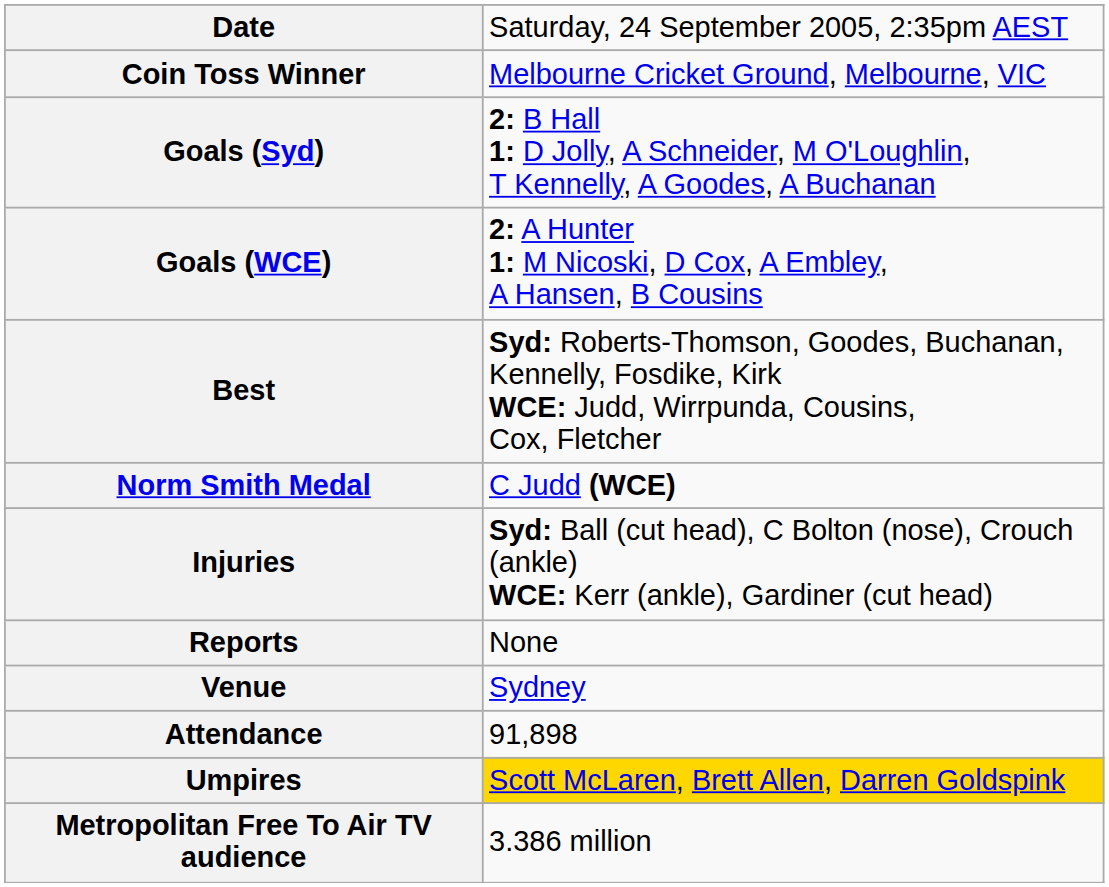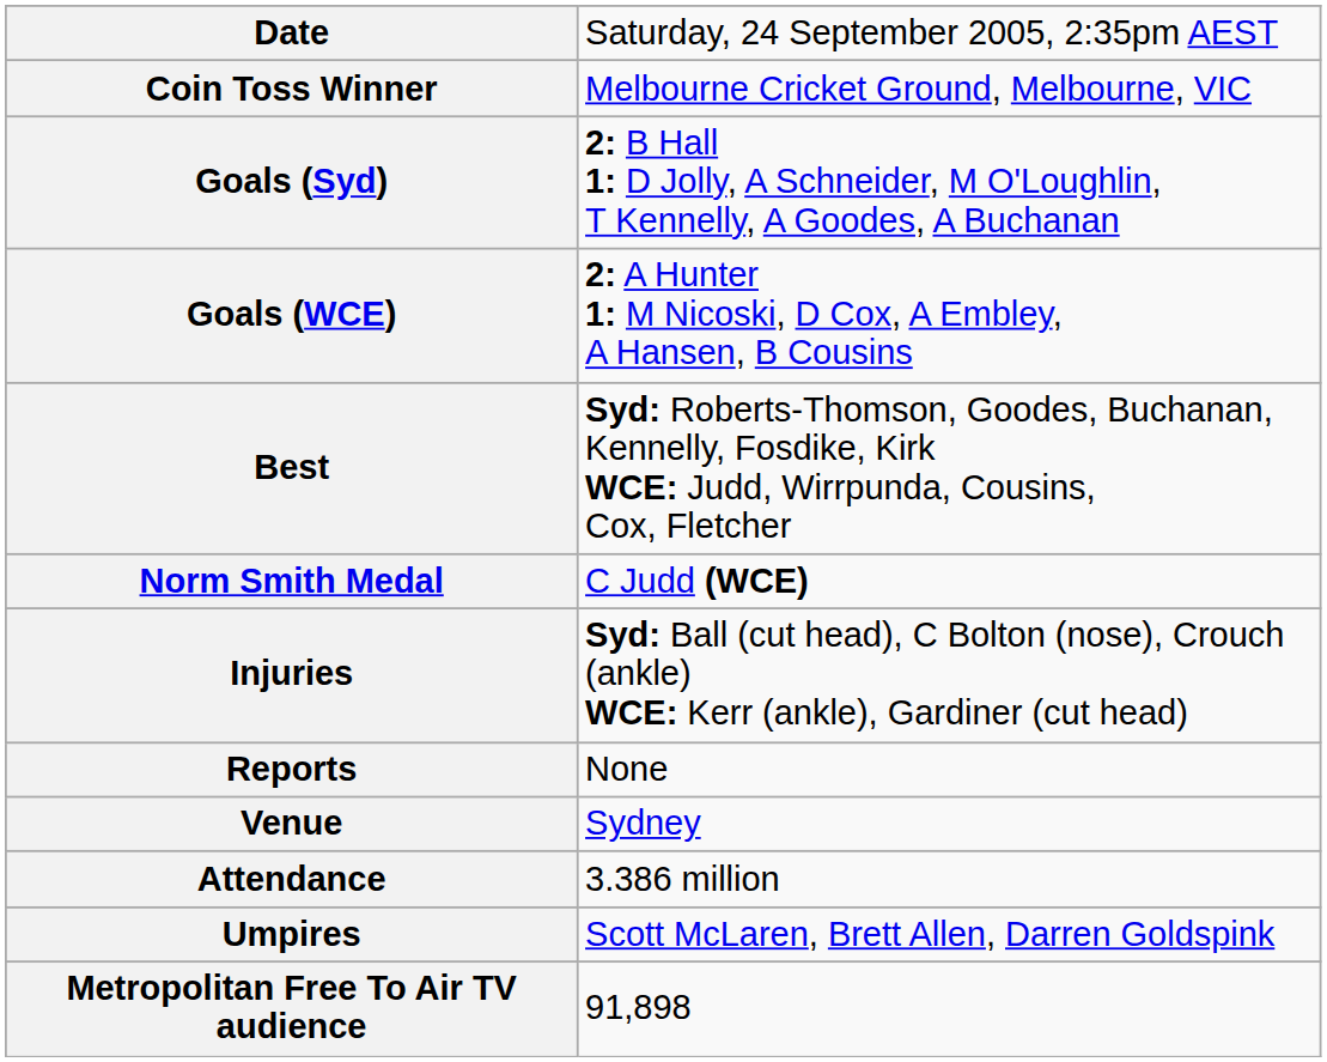Attendance | column 2: 91,898 -> 3.386 million
Umpires | column 2: gold background -> no background
Metropolitan Free To Air TV audience | column 2: 3.386 million -> 91,898
